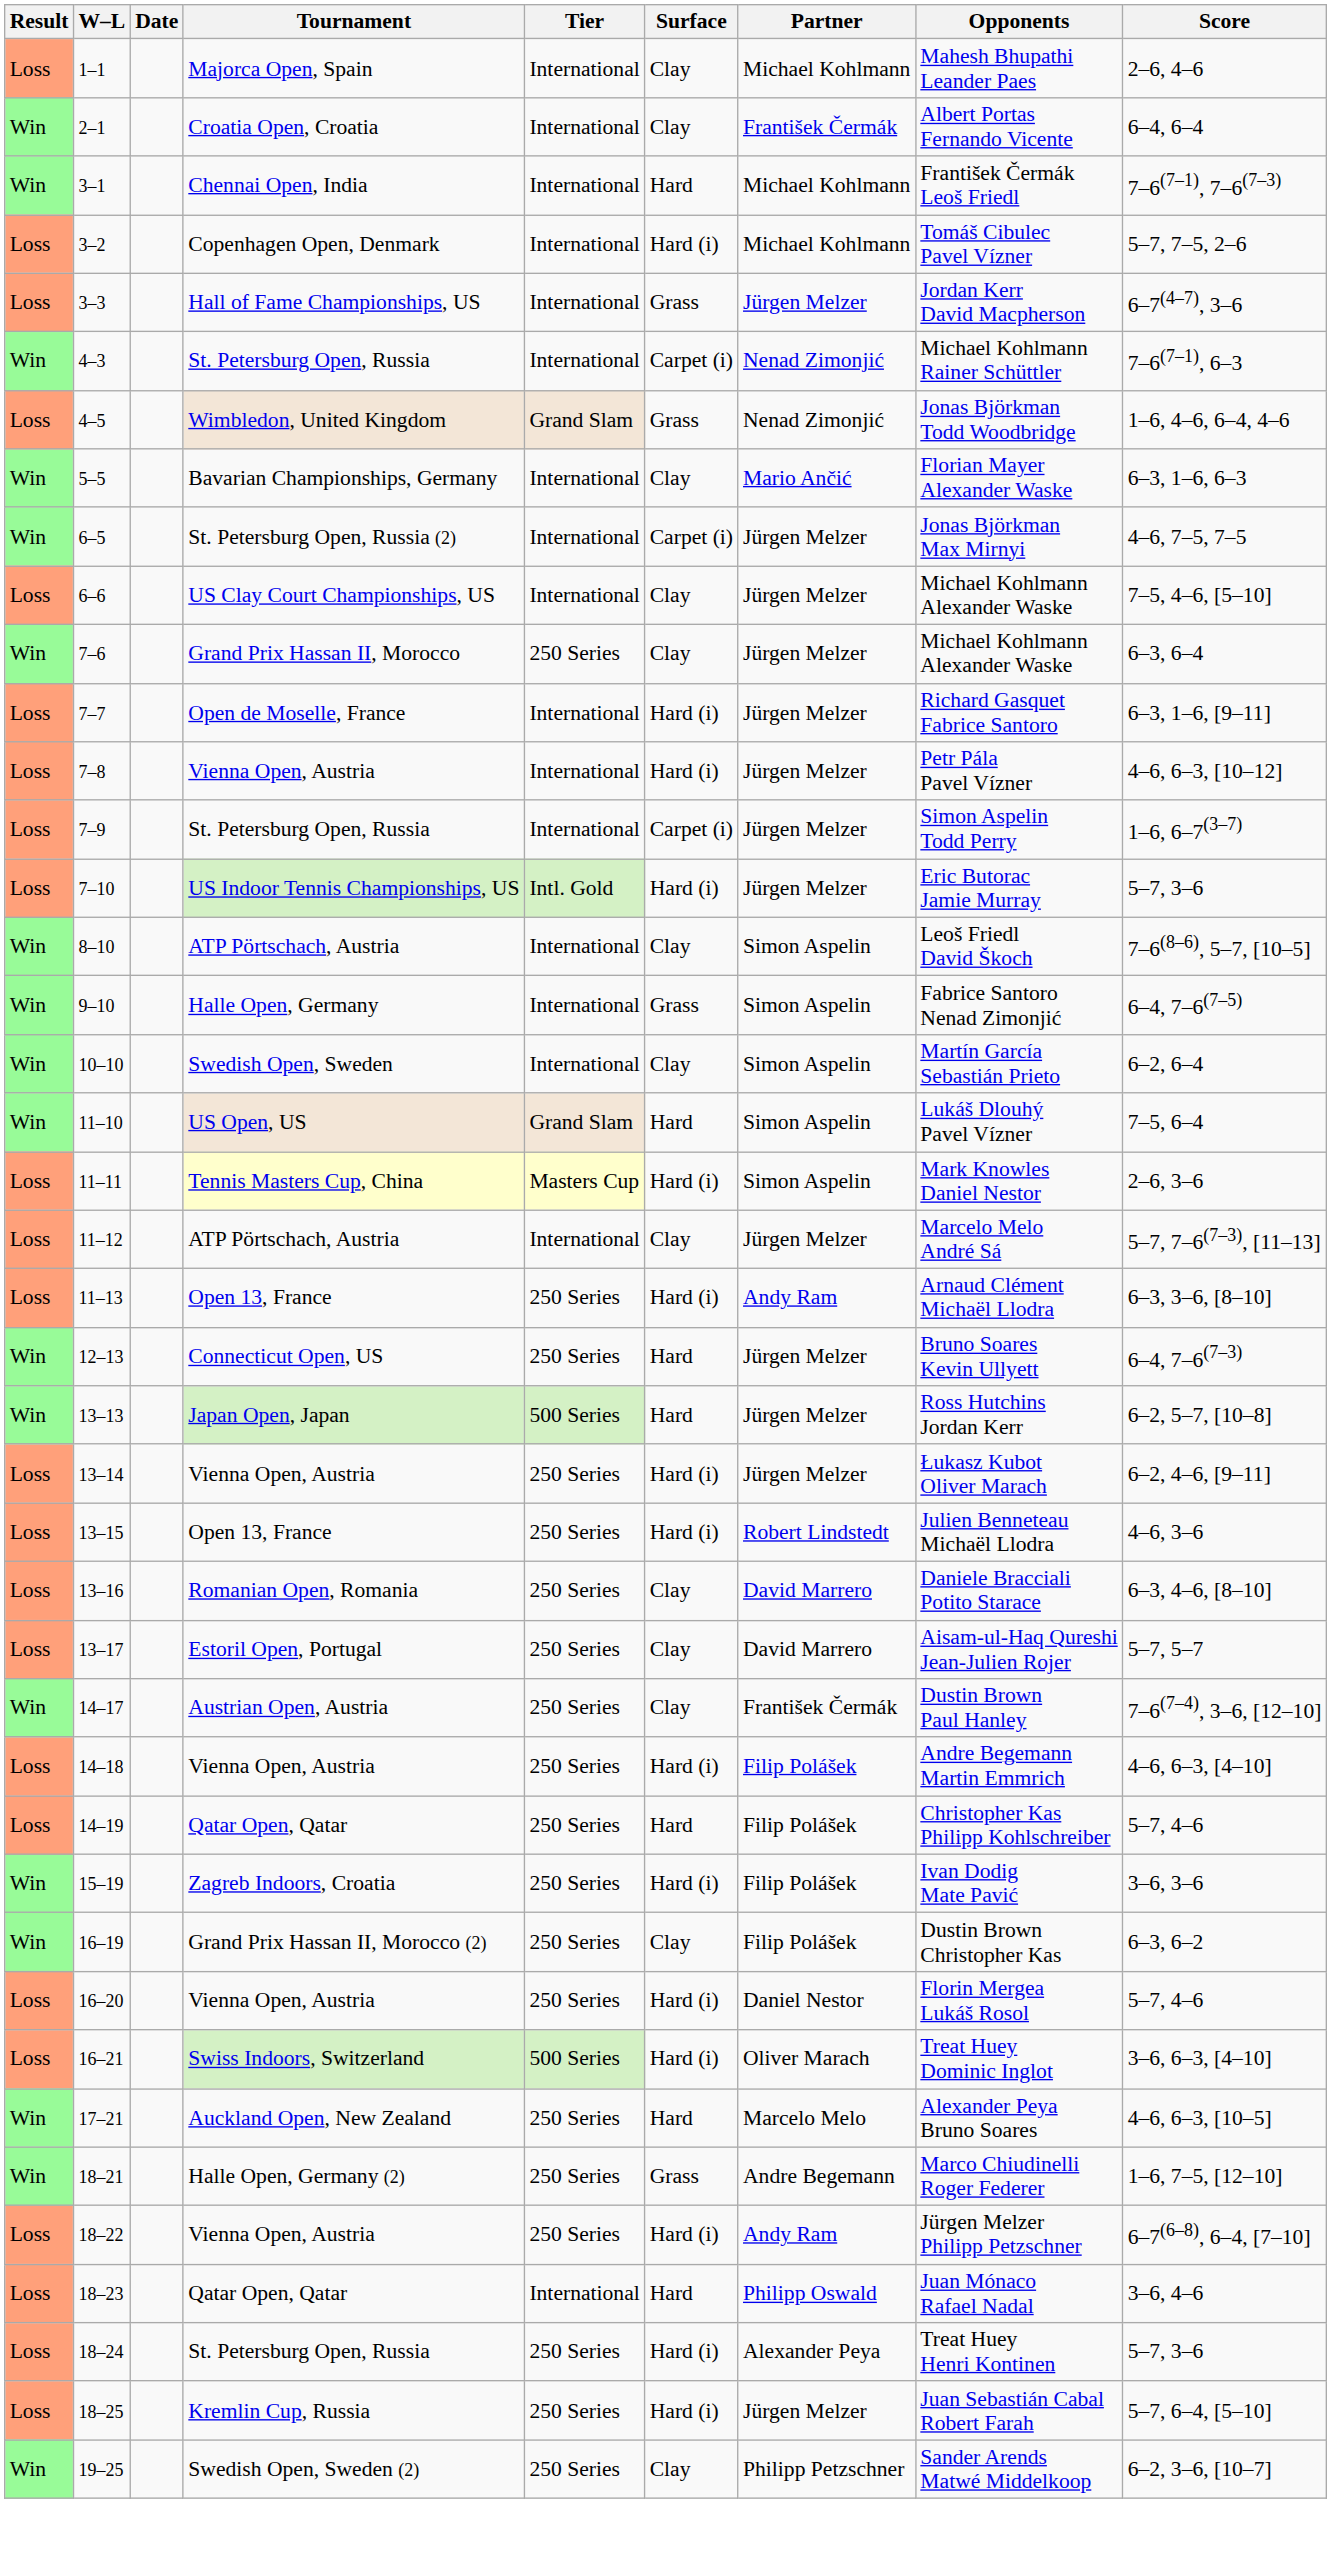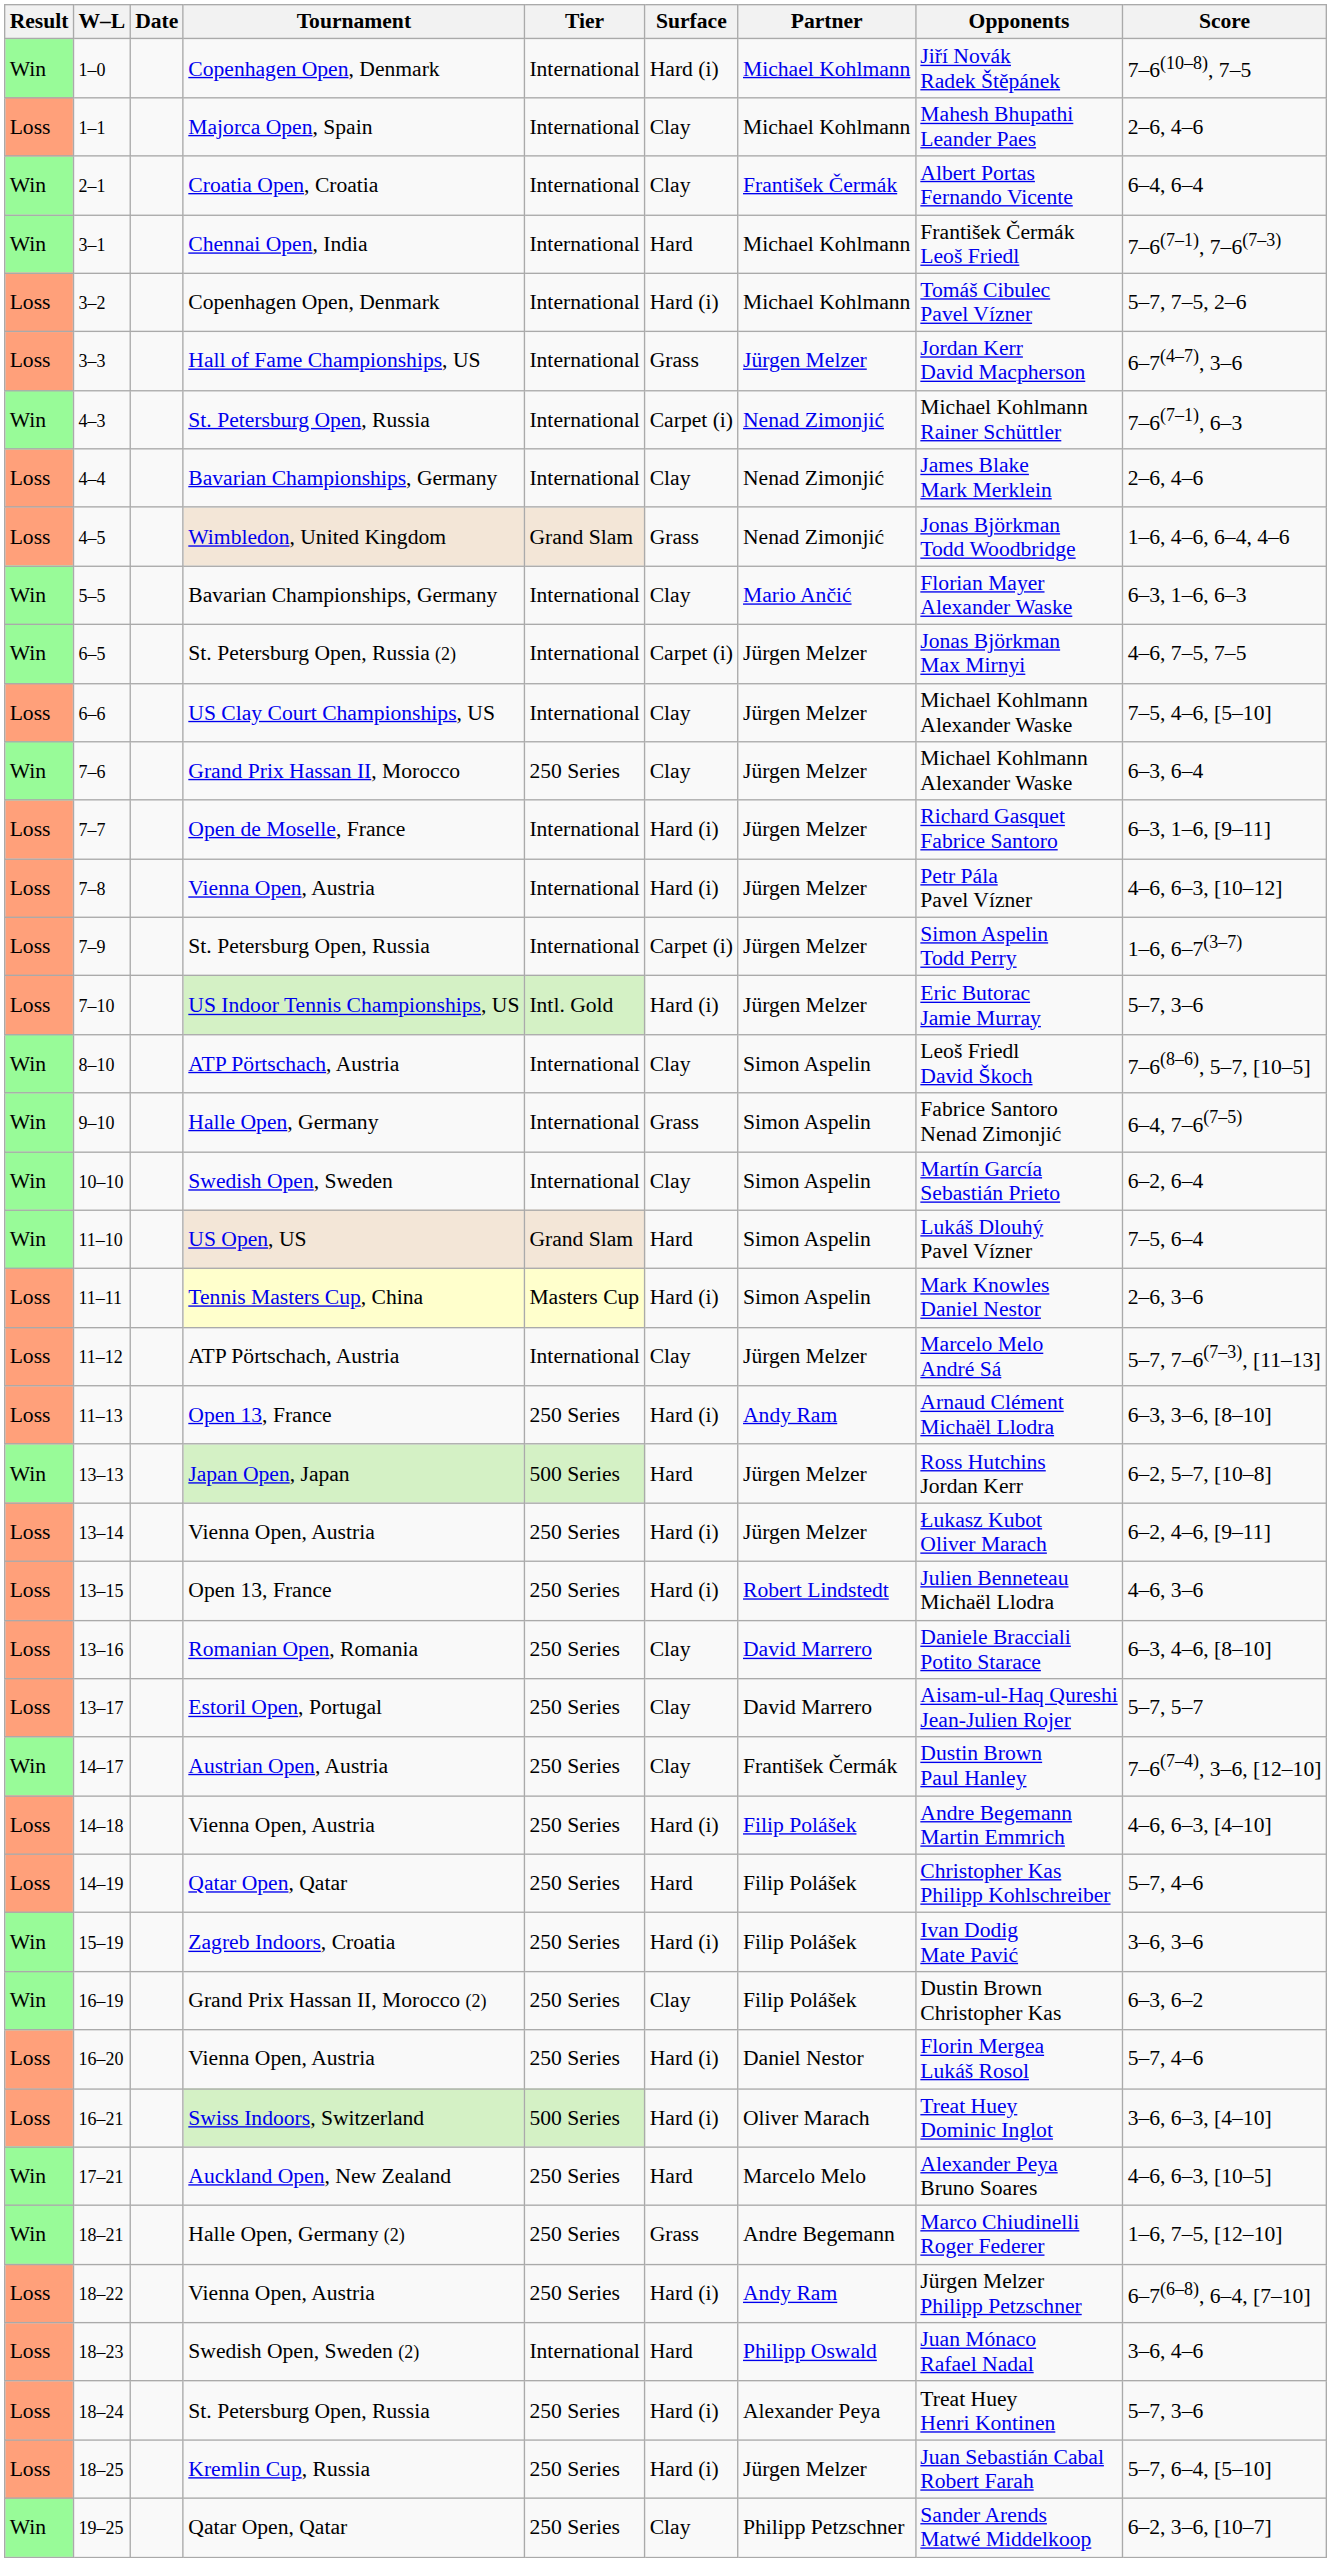+ row: Win | 1–0 | Copenhagen Open, Denmark | International | Hard (i) | Michael Kohlmann | Jiří Novák Radek Štěpánek | 7–6(10–8), 7–5
+ row: Loss | 4–4 | Bavarian Championships, Germany | International | Clay | Nenad Zimonjić | James Blake Mark Merklein | 2–6, 4–6
- row: Win | 12–13 | Connecticut Open, US | 250 Series | Hard | Jürgen Melzer | Bruno Soares Kevin Ullyett | 6–4, 7–6(7–3)
18–23 | Tournament: Qatar Open, Qatar -> Swedish Open, Sweden (2)
19–25 | Tournament: Swedish Open, Sweden (2) -> Qatar Open, Qatar
